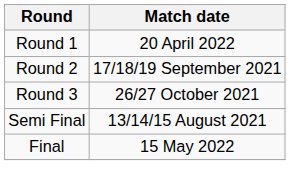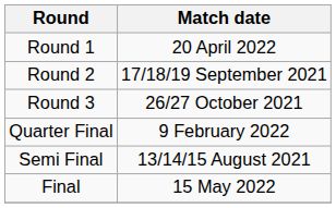+ row: Quarter Final | 9 February 2022
